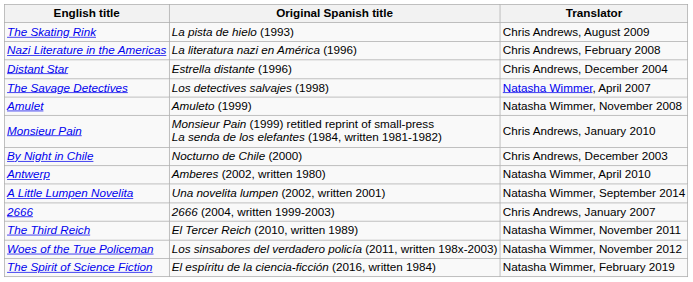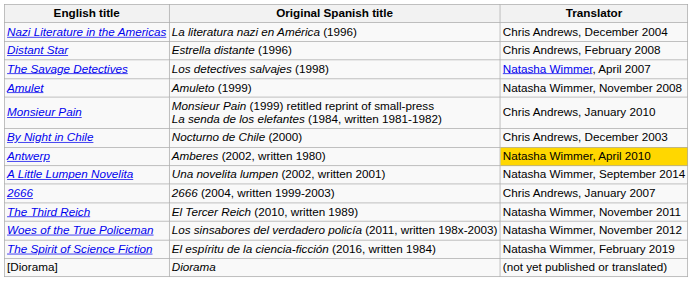- row: The Skating Rink | La pista de hielo (1993) | Chris Andrews, August 2009
Nazi Literature in the Americas | Translator: Chris Andrews, February 2008 -> Chris Andrews, December 2004
Distant Star | Translator: Chris Andrews, December 2004 -> Chris Andrews, February 2008
Antwerp | Translator: no background -> gold background
+ row: [Diorama] | Diorama | (not yet published or translated)
